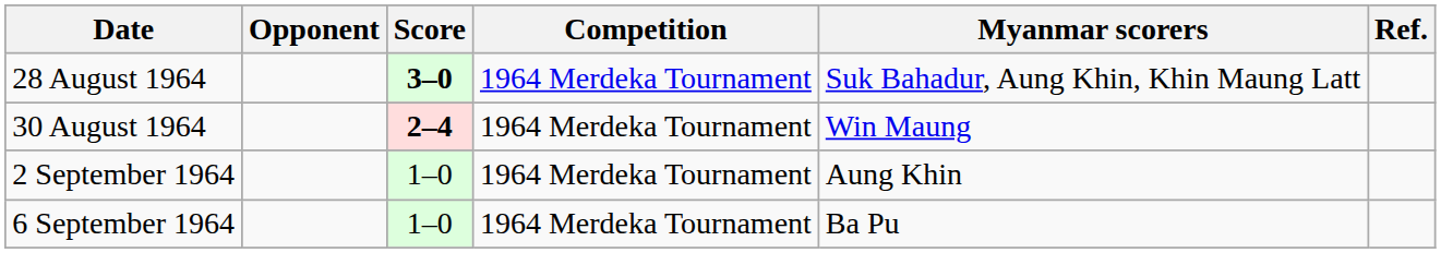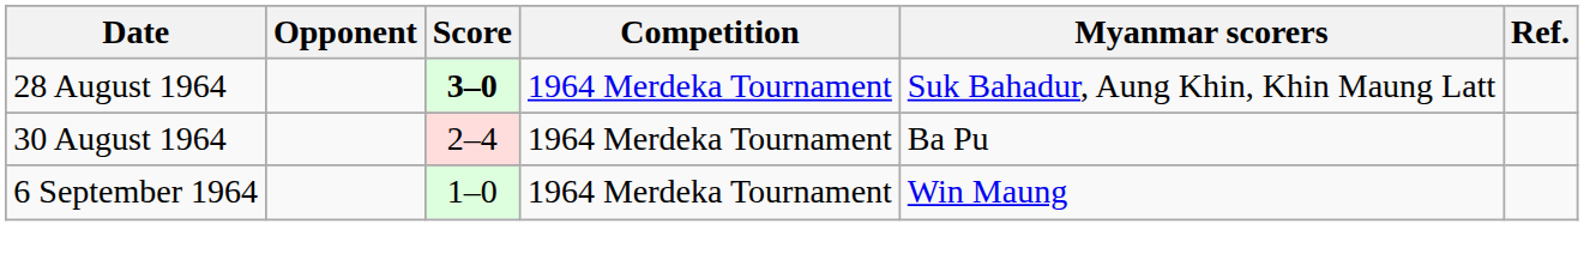30 August 1964 | Score: bold -> normal
30 August 1964 | Myanmar scorers: Win Maung -> Ba Pu
- row: 2 September 1964 | 1–0 | 1964 Merdeka Tournament | Aung Khin
6 September 1964 | Myanmar scorers: Ba Pu -> Win Maung
